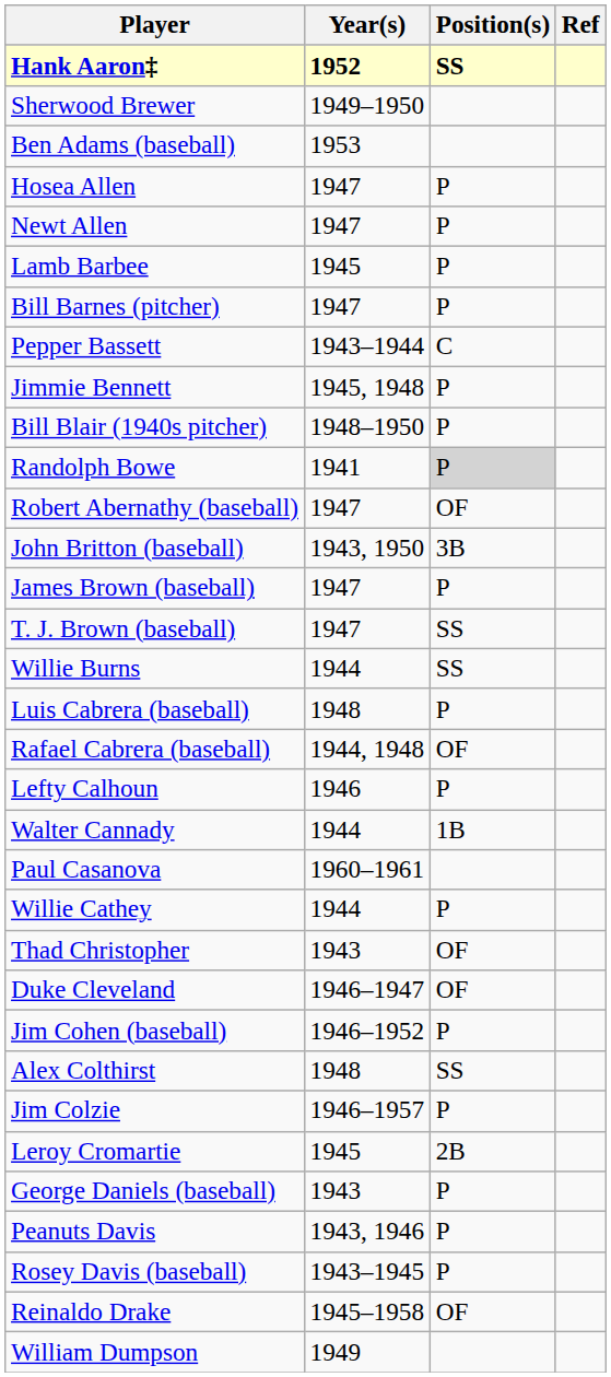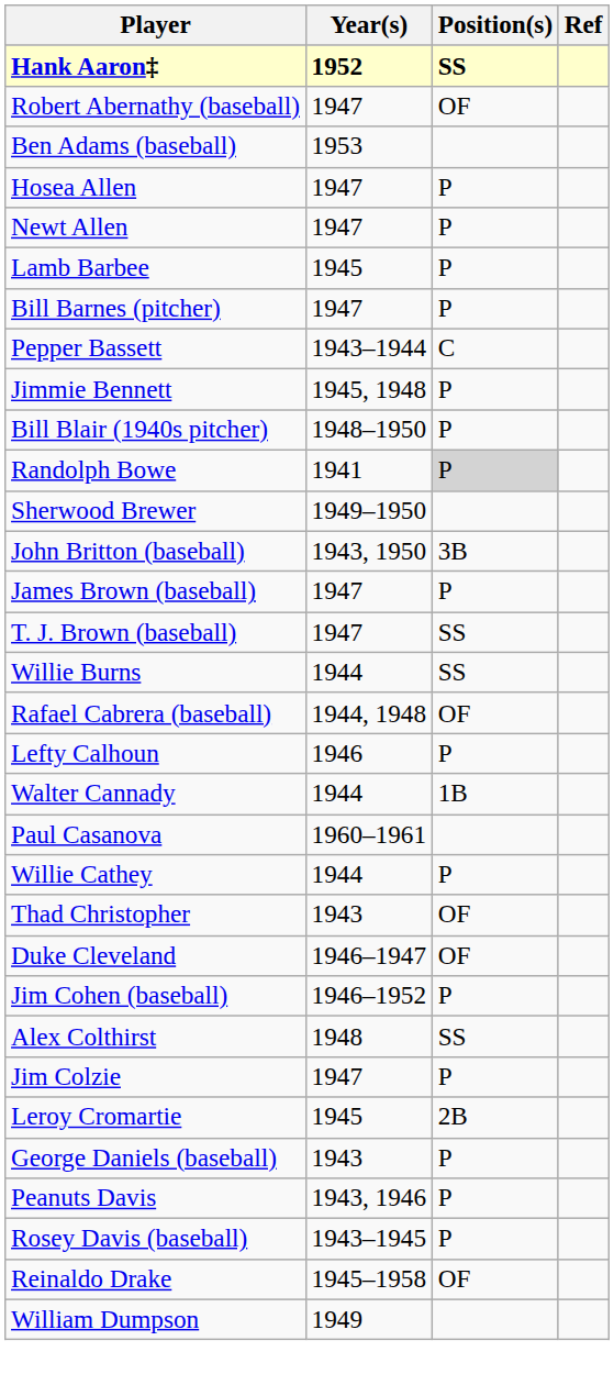rows swapped: Robert Abernathy (baseball) <-> Sherwood Brewer
- row: Luis Cabrera (baseball) | 1948 | P
Jim Colzie | Year(s): 1946–1957 -> 1947
